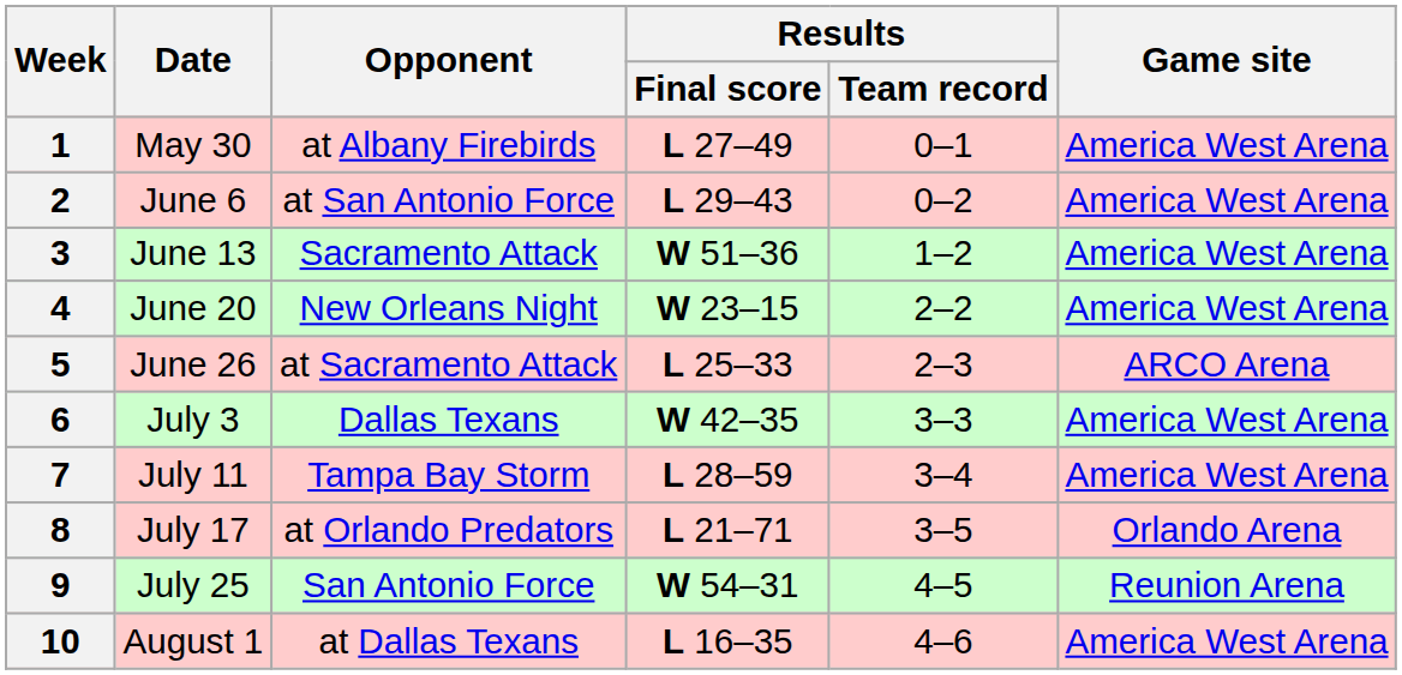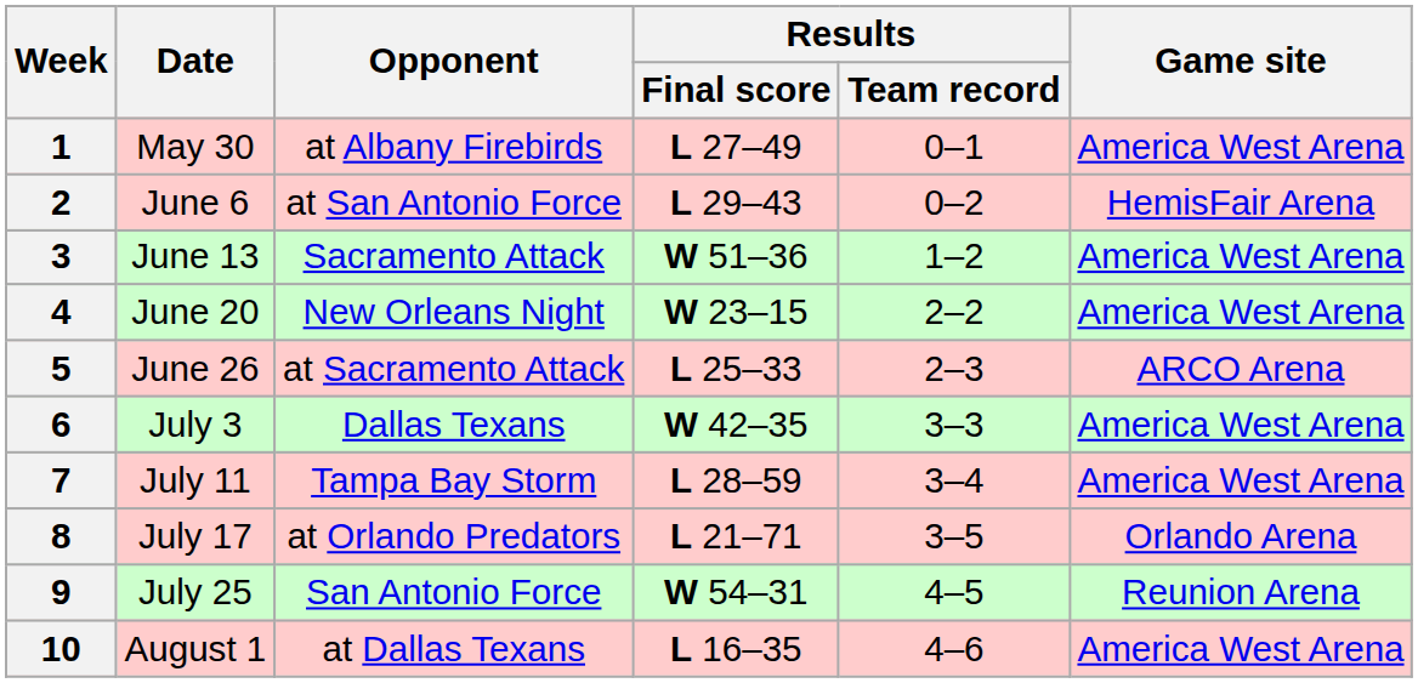2 | Game site: America West Arena -> HemisFair Arena
